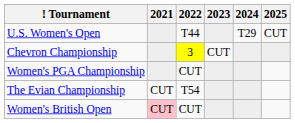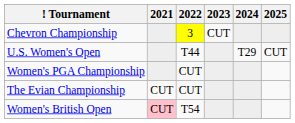rows swapped: Chevron Championship <-> U.S. Women's Open
The Evian Championship | 2022: T54 -> CUT
Women's British Open | 2022: CUT -> T54
